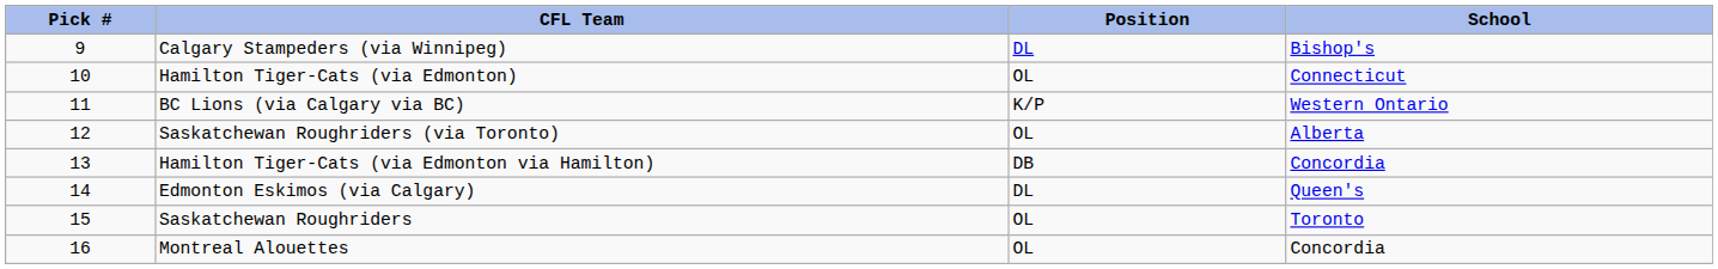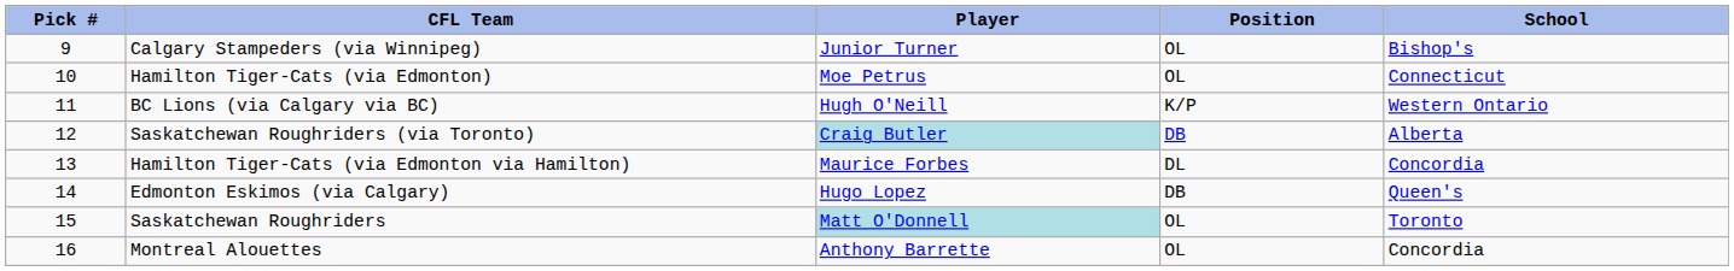+ column: Player | Junior Turner | Moe Petrus | Hugh O'Neill | Craig Butler | Maurice Forbes | Hugo Lopez | Matt O'Donnell | Anthony Barrette
Calgary Stampeders (via Winnipeg) | Position: DL -> OL
Saskatchewan Roughriders (via Toronto) | Position: OL -> DB
Hamilton Tiger-Cats (via Edmonton via Hamilton) | Position: DB -> DL
Edmonton Eskimos (via Calgary) | Position: DL -> DB
